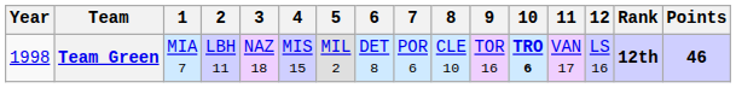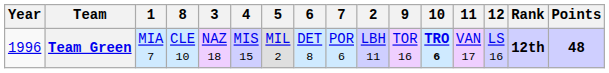columns swapped: 2 <-> 8
Team Green | Year: 1998 -> 1996
Team Green | Points: 46 -> 48
